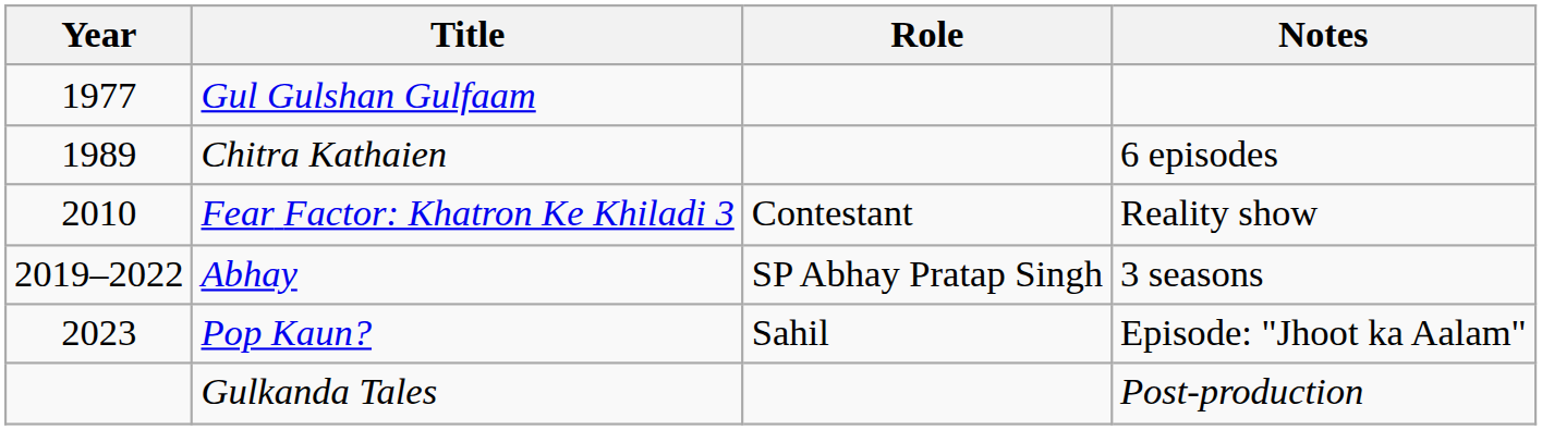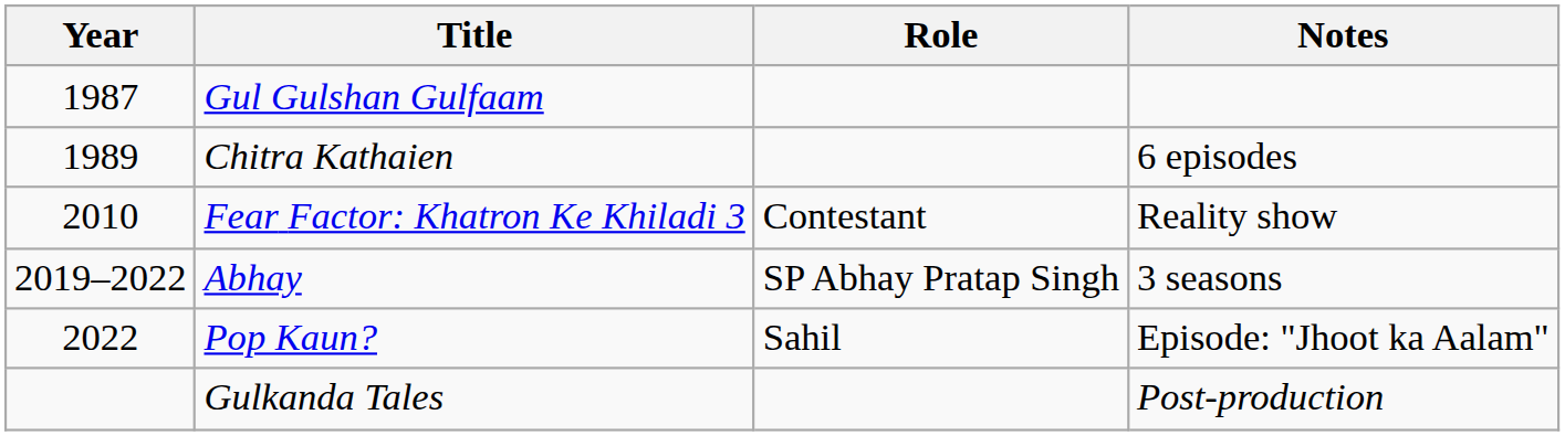Gul Gulshan Gulfaam | Year: 1977 -> 1987
Pop Kaun? | Year: 2023 -> 2022
